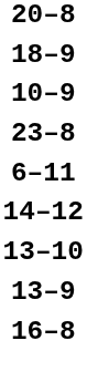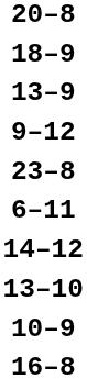rows swapped: 10–9 <-> 13–9
+ row: 9–12
